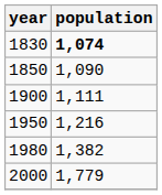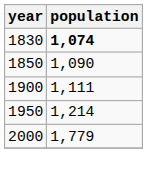1950 | population: 1,216 -> 1,214
- row: 1980 | 1,382
